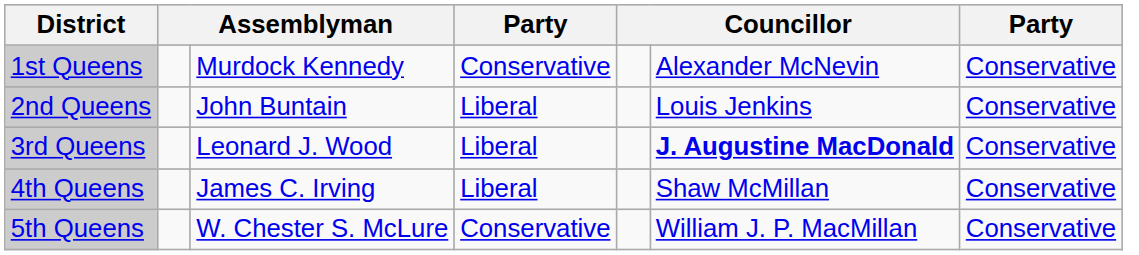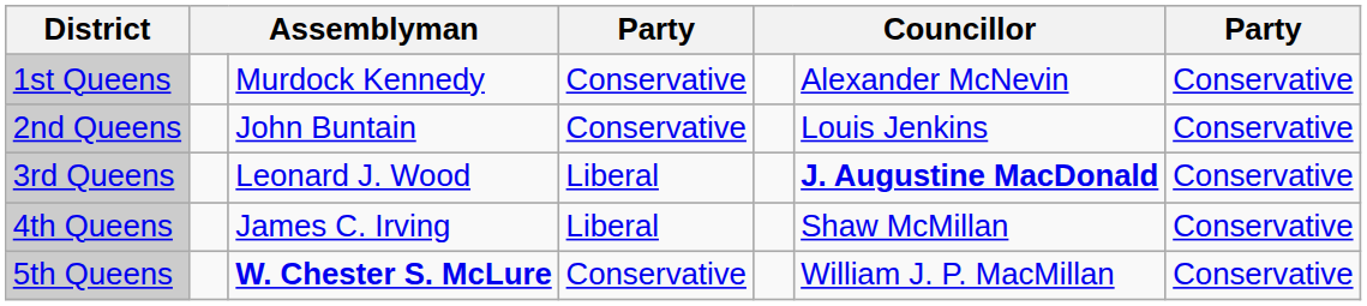2nd Queens | column 4: Liberal -> Conservative
5th Queens | column 3: normal -> bold
